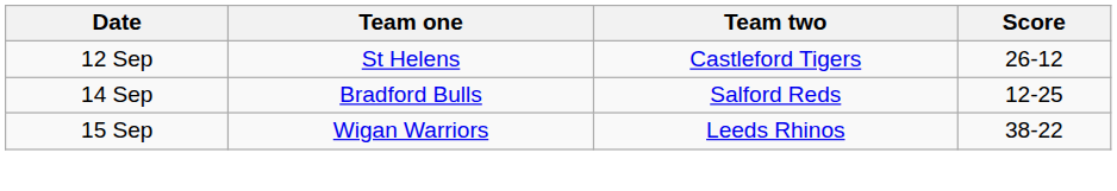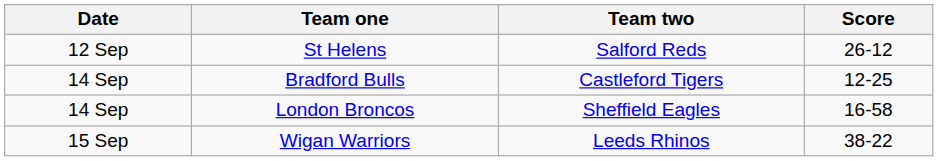St Helens | Team two: Castleford Tigers -> Salford Reds
Bradford Bulls | Team two: Salford Reds -> Castleford Tigers
+ row: 14 Sep | London Broncos | Sheffield Eagles | 16-58
